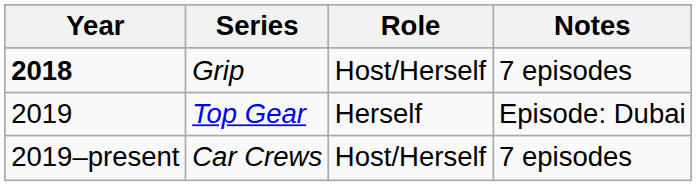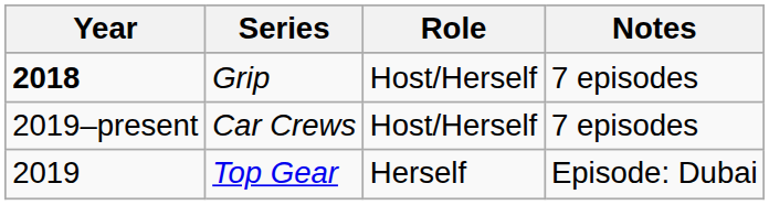rows swapped: Top Gear <-> Car Crews
